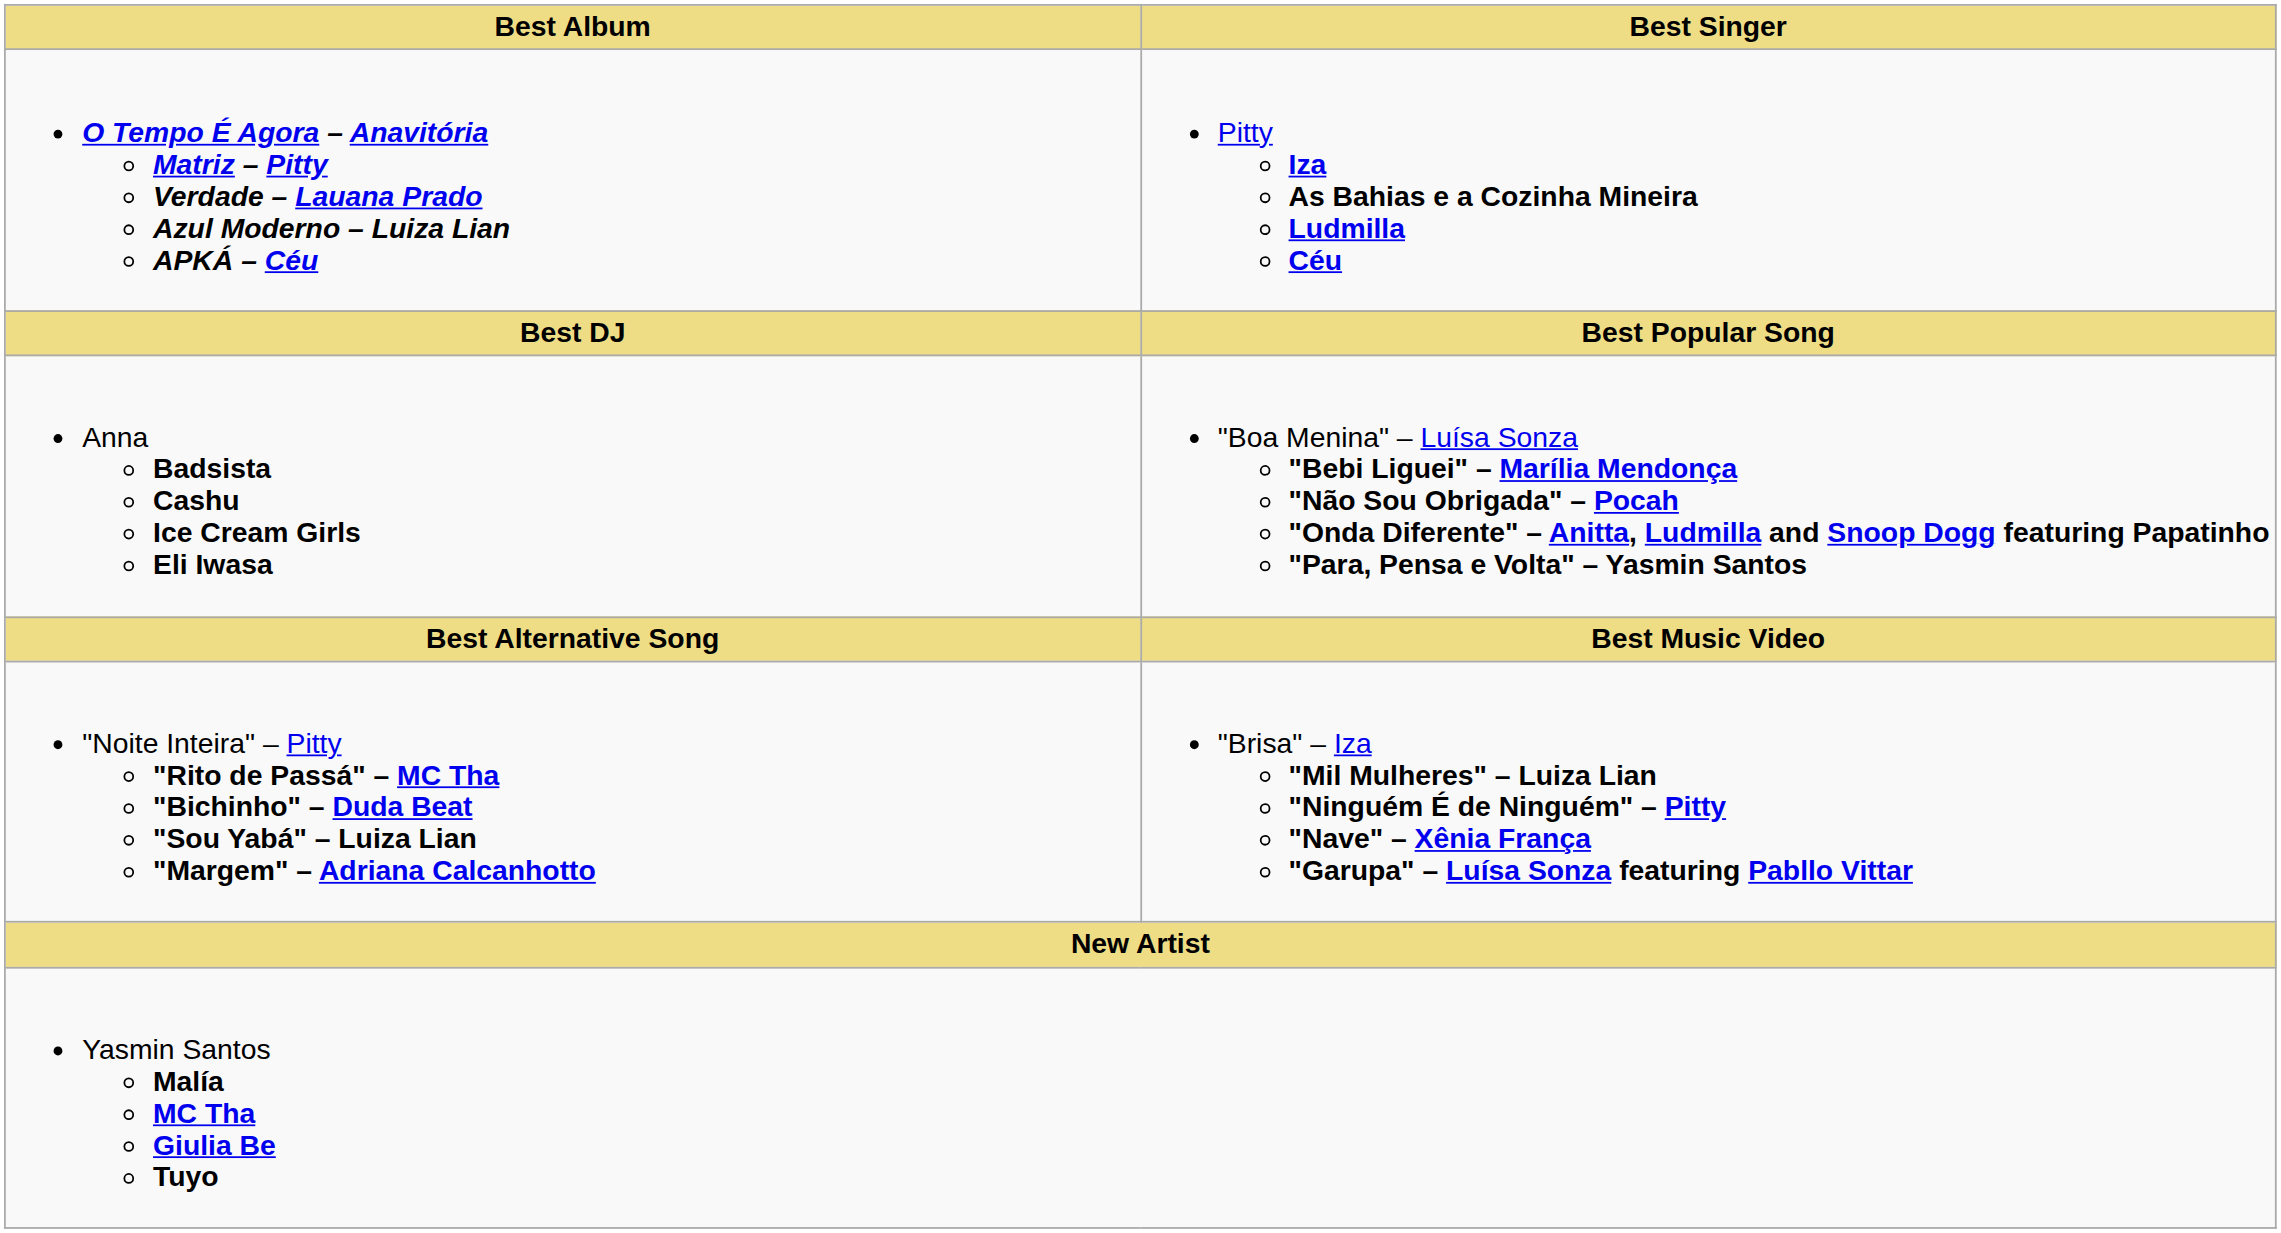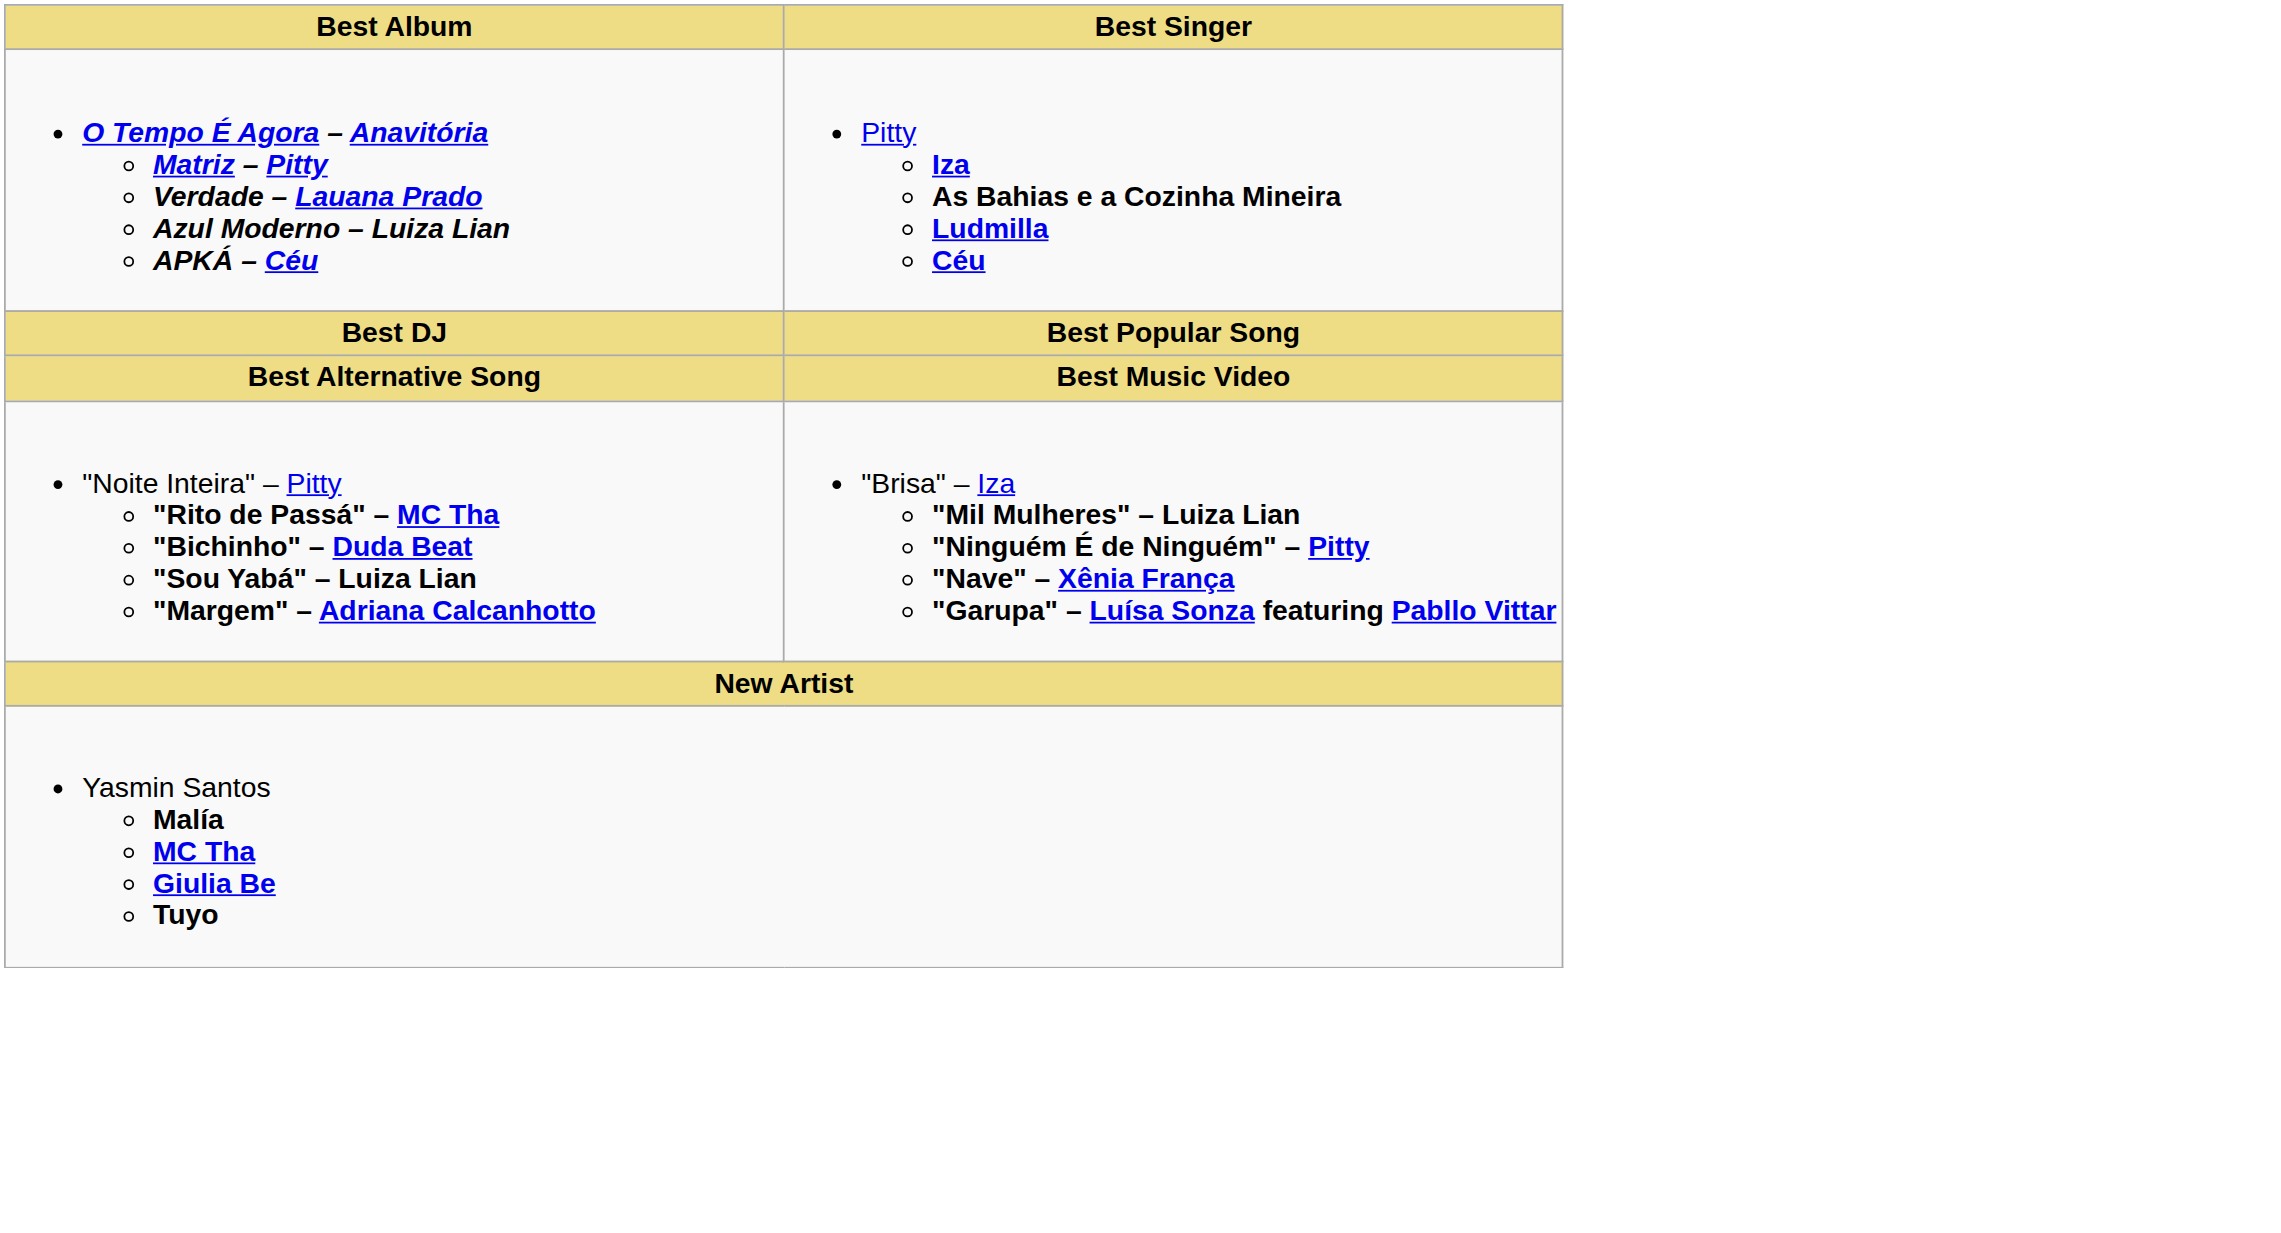- row: Anna Badsista Cashu Ice Cream Girls Eli Iwasa | "Boa Menina" – Luísa Sonza "Bebi Liguei" – Marília Mendonça "Não Sou Obrigada" – Pocah "Onda Diferente" – Anitta, Ludmilla and Snoop Dogg featuring Papatinho "Para, Pensa e Volta" – Yasmin Santos
